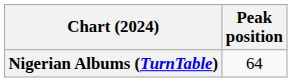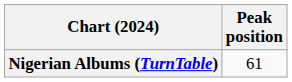Nigerian Albums (TurnTable) | Peak position: 64 -> 61
